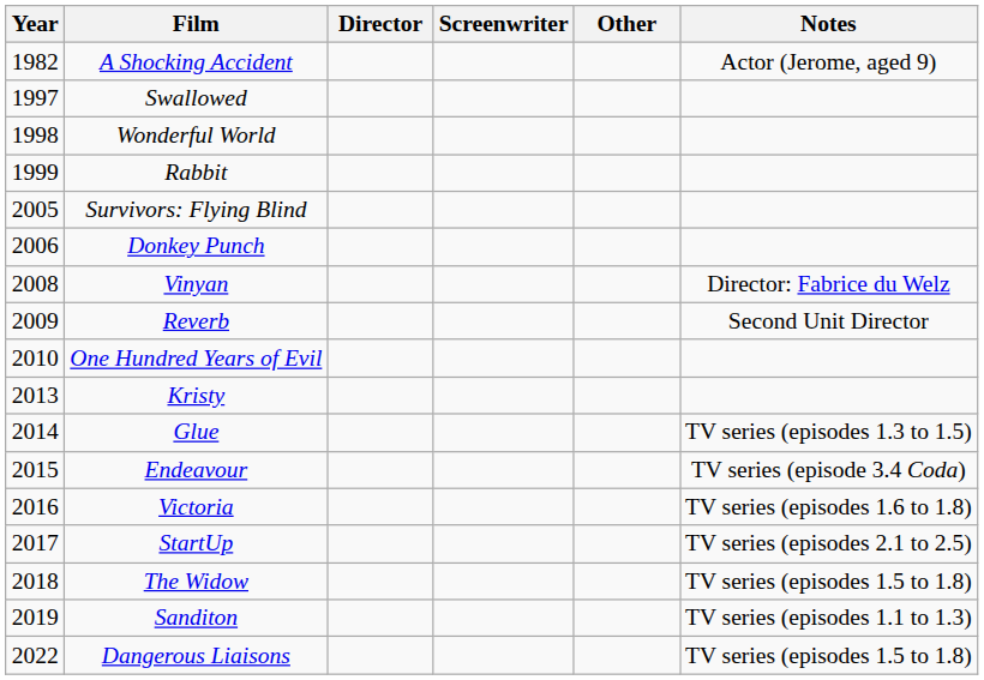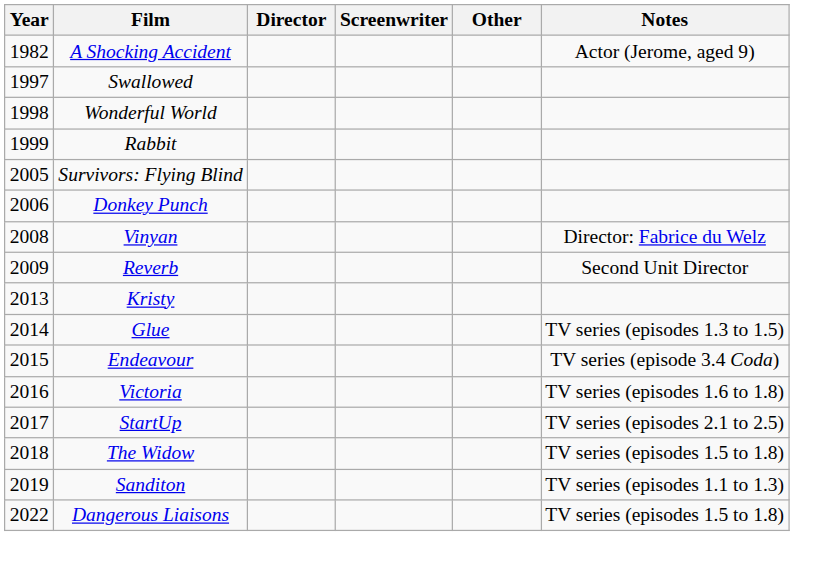- row: 2010 | One Hundred Years of Evil
